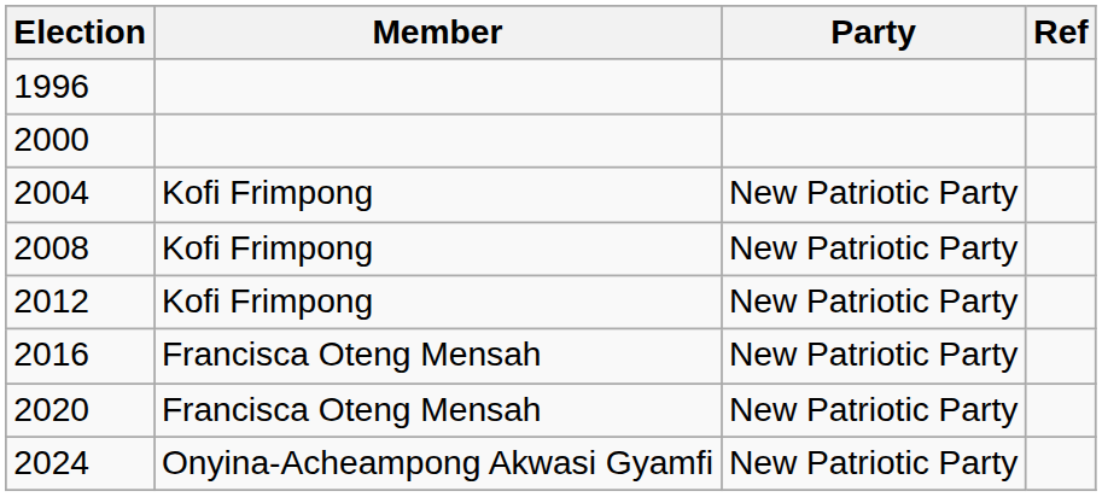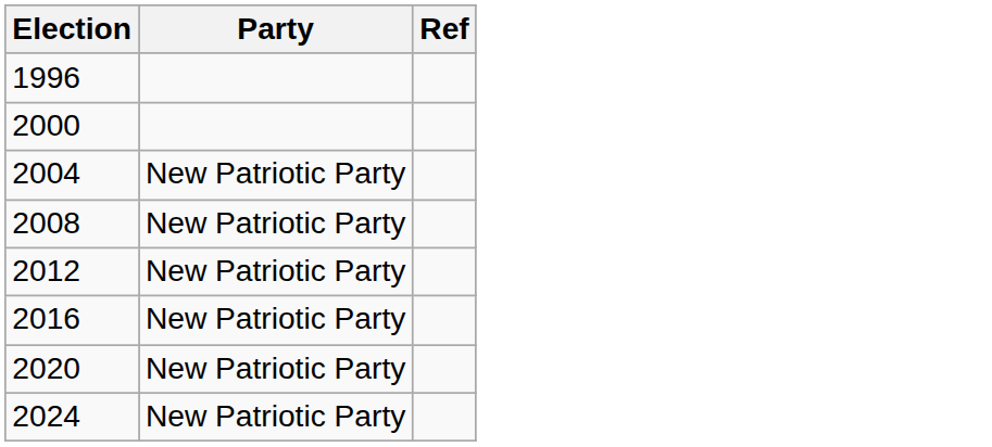- column: Member | Kofi Frimpong | Kofi Frimpong | Kofi Frimpong | Francisca Oteng Mensah | Francisca Oteng Mensah | Onyina-Acheampong Akwasi Gyamfi
